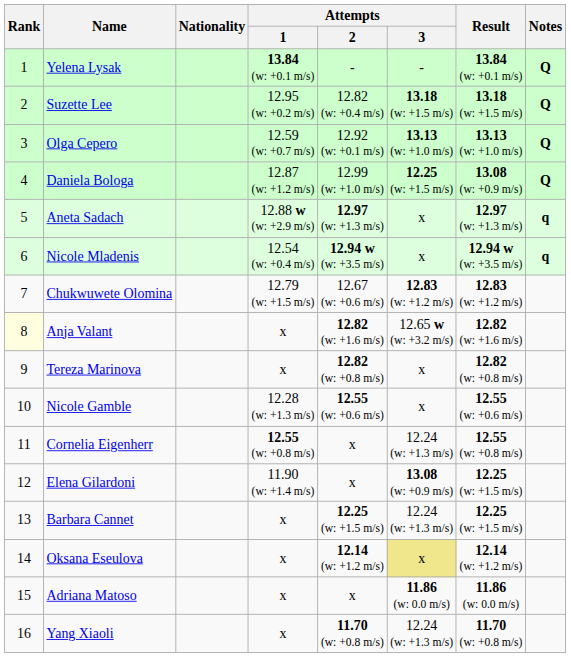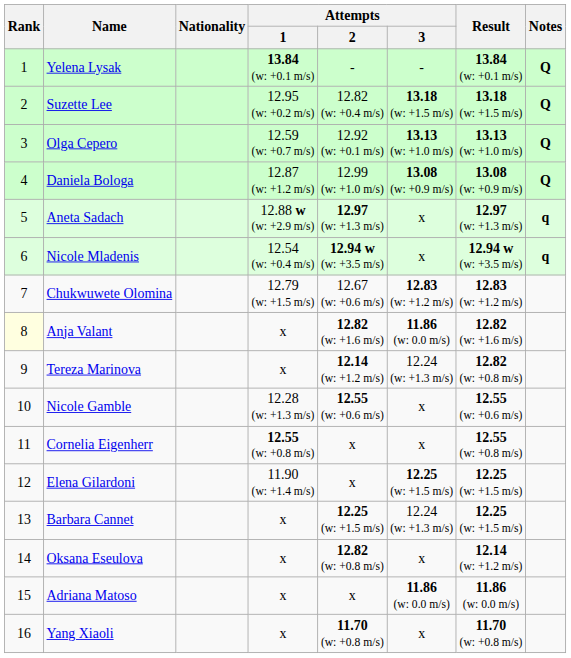Daniela Bologa | Attempts / 3: 12.25 (w: +1.5 m/s) -> 13.08 (w: +0.9 m/s)
Anja Valant | Attempts / 3: 12.65 w (w: +3.2 m/s) -> 11.86 (w: 0.0 m/s)
Tereza Marinova | Attempts / 2: 12.82 (w: +0.8 m/s) -> 12.14 (w: +1.2 m/s)
Tereza Marinova | Attempts / 3: x -> 12.24 (w: +1.3 m/s)
Cornelia Eigenherr | Attempts / 3: 12.24 (w: +1.3 m/s) -> x
Elena Gilardoni | Attempts / 3: 13.08 (w: +0.9 m/s) -> 12.25 (w: +1.5 m/s)
Oksana Eseulova | Attempts / 2: 12.14 (w: +1.2 m/s) -> 12.82 (w: +0.8 m/s)
Oksana Eseulova | Attempts / 3: khaki background -> no background
Yang Xiaoli | Attempts / 3: 12.24 (w: +1.3 m/s) -> x
